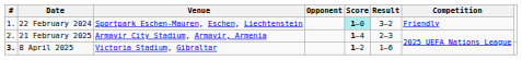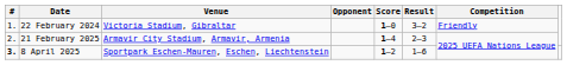22 February 2024 | Venue: Sportpark Eschen-Mauren, Eschen, Liechtenstein -> Victoria Stadium, Gibraltar
22 February 2024 | Score: paleturquoise background -> no background
8 April 2025 | Venue: Victoria Stadium, Gibraltar -> Sportpark Eschen-Mauren, Eschen, Liechtenstein
